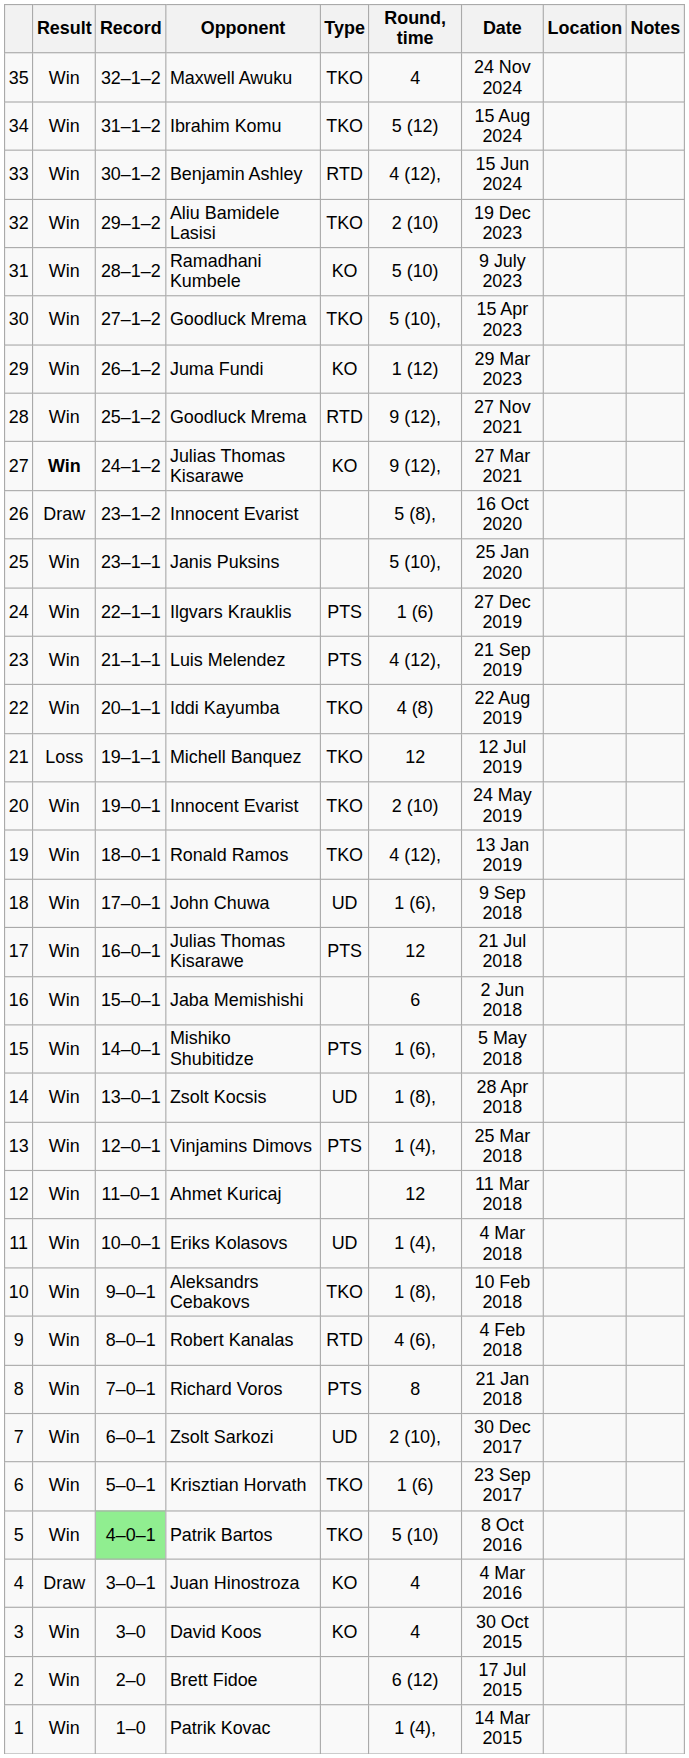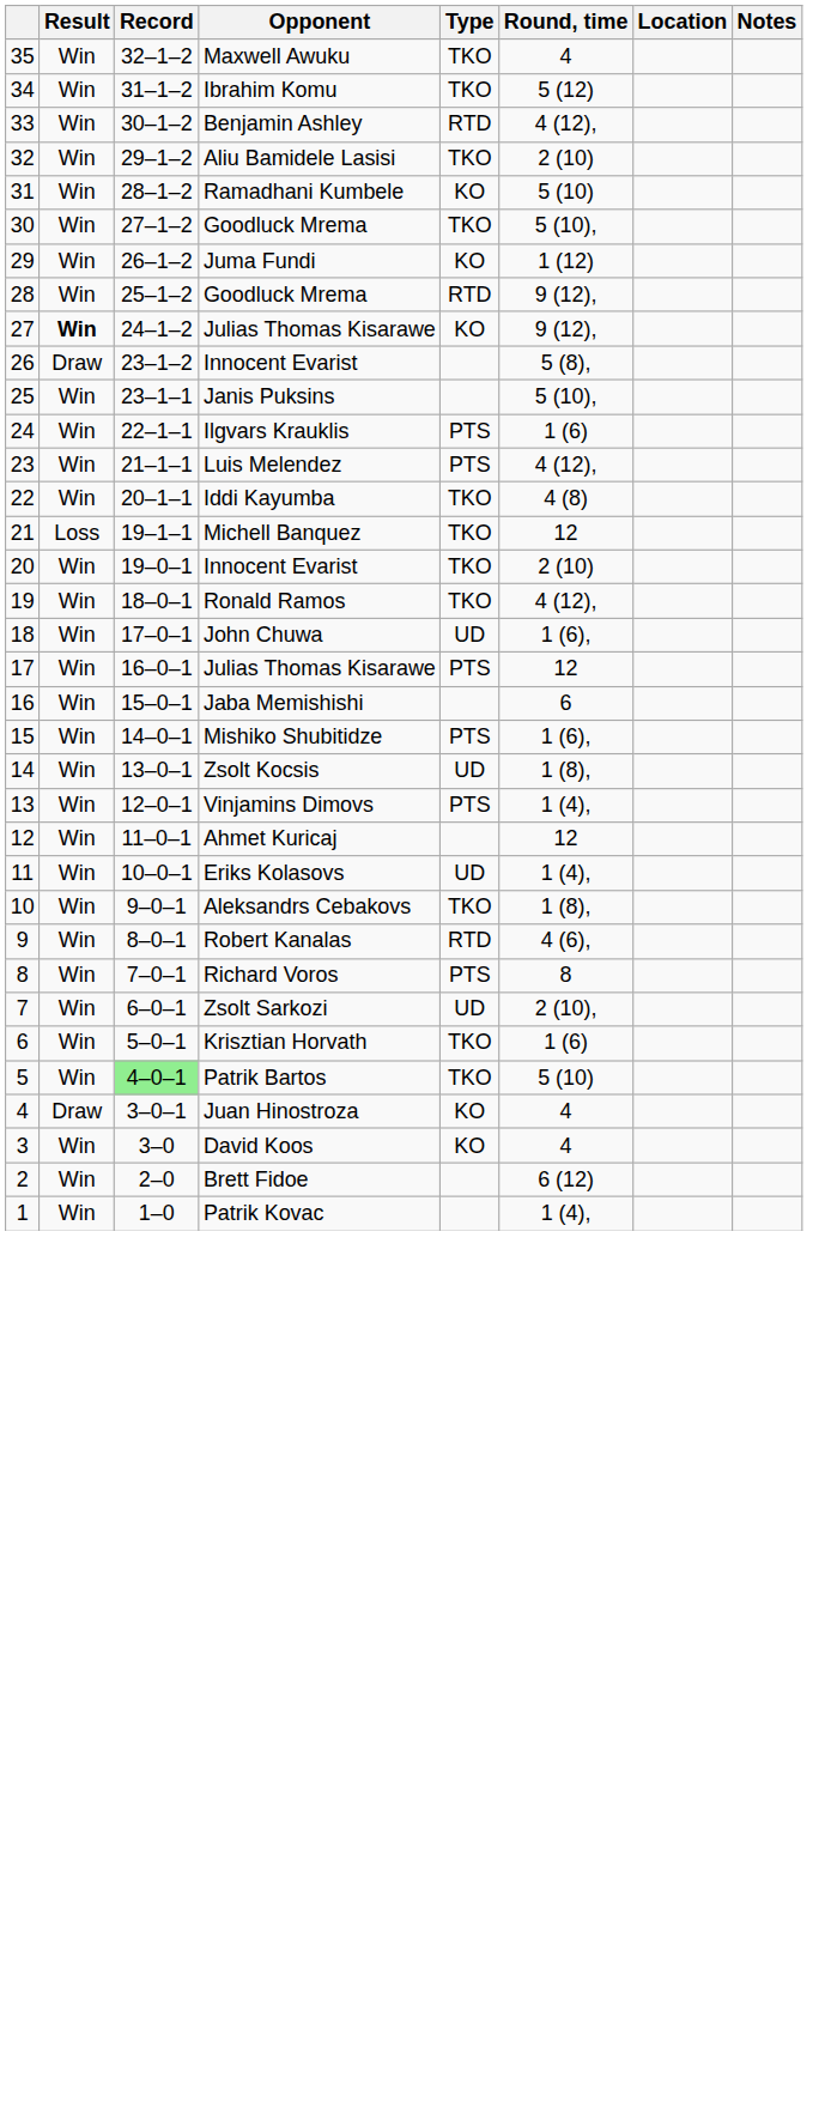- column: Date | 24 Nov 2024 | 15 Aug 2024 | 15 Jun 2024 | 19 Dec 2023 | 9 July 2023 | 15 Apr 2023 | 29 Mar 2023 | 27 Nov 2021 | 27 Mar 2021 | 16 Oct 2020 | 25 Jan 2020 | 27 Dec 2019 | 21 Sep 2019 | 22 Aug 2019 | 12 Jul 2019 | 24 May 2019 | 13 Jan 2019 | 9 Sep 2018 | 21 Jul 2018 | 2 Jun 2018 | 5 May 2018 | 28 Apr 2018 | 25 Mar 2018 | 11 Mar 2018 | 4 Mar 2018 | 10 Feb 2018 | 4 Feb 2018 | 21 Jan 2018 | 30 Dec 2017 | 23 Sep 2017 | 8 Oct 2016 | 4 Mar 2016 | 30 Oct 2015 | 17 Jul 2015 | 14 Mar 2015
